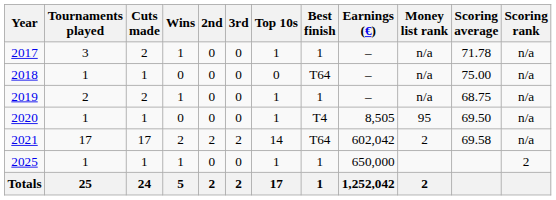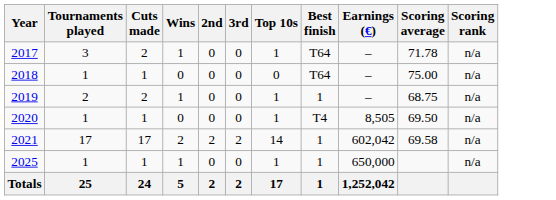- column: Money list rank | n/a | n/a | n/a | 95 | 2 | 2
2017 | Best finish: 1 -> T64
2021 | Best finish: T64 -> 1
2025 | Scoring rank: 2 -> n/a
